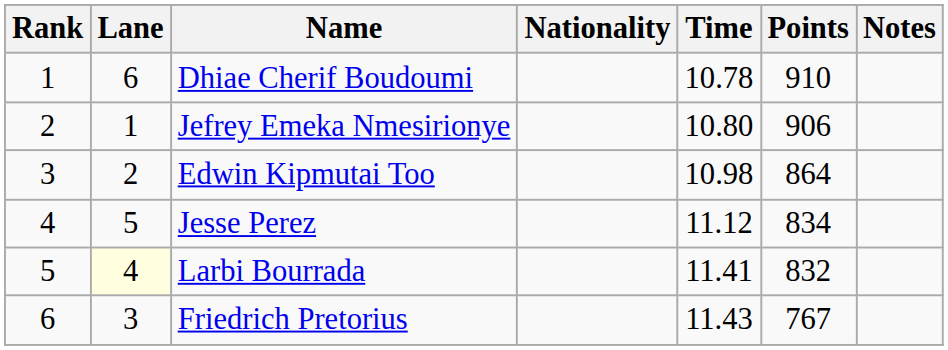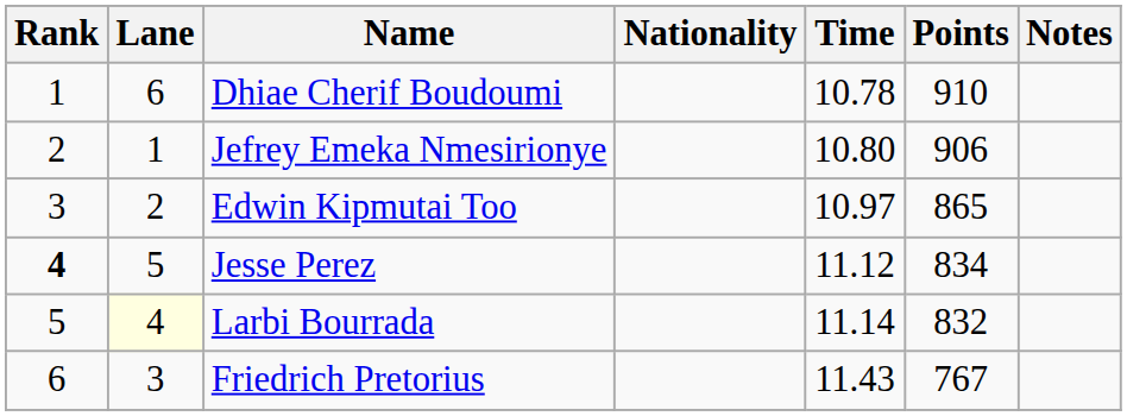Edwin Kipmutai Too | Time: 10.98 -> 10.97
Edwin Kipmutai Too | Points: 864 -> 865
Jesse Perez | Rank: normal -> bold
Larbi Bourrada | Time: 11.41 -> 11.14
